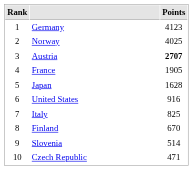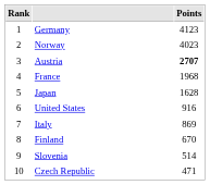Norway | Points: 4025 -> 4023
France | Points: 1905 -> 1968
Italy | Points: 825 -> 869
